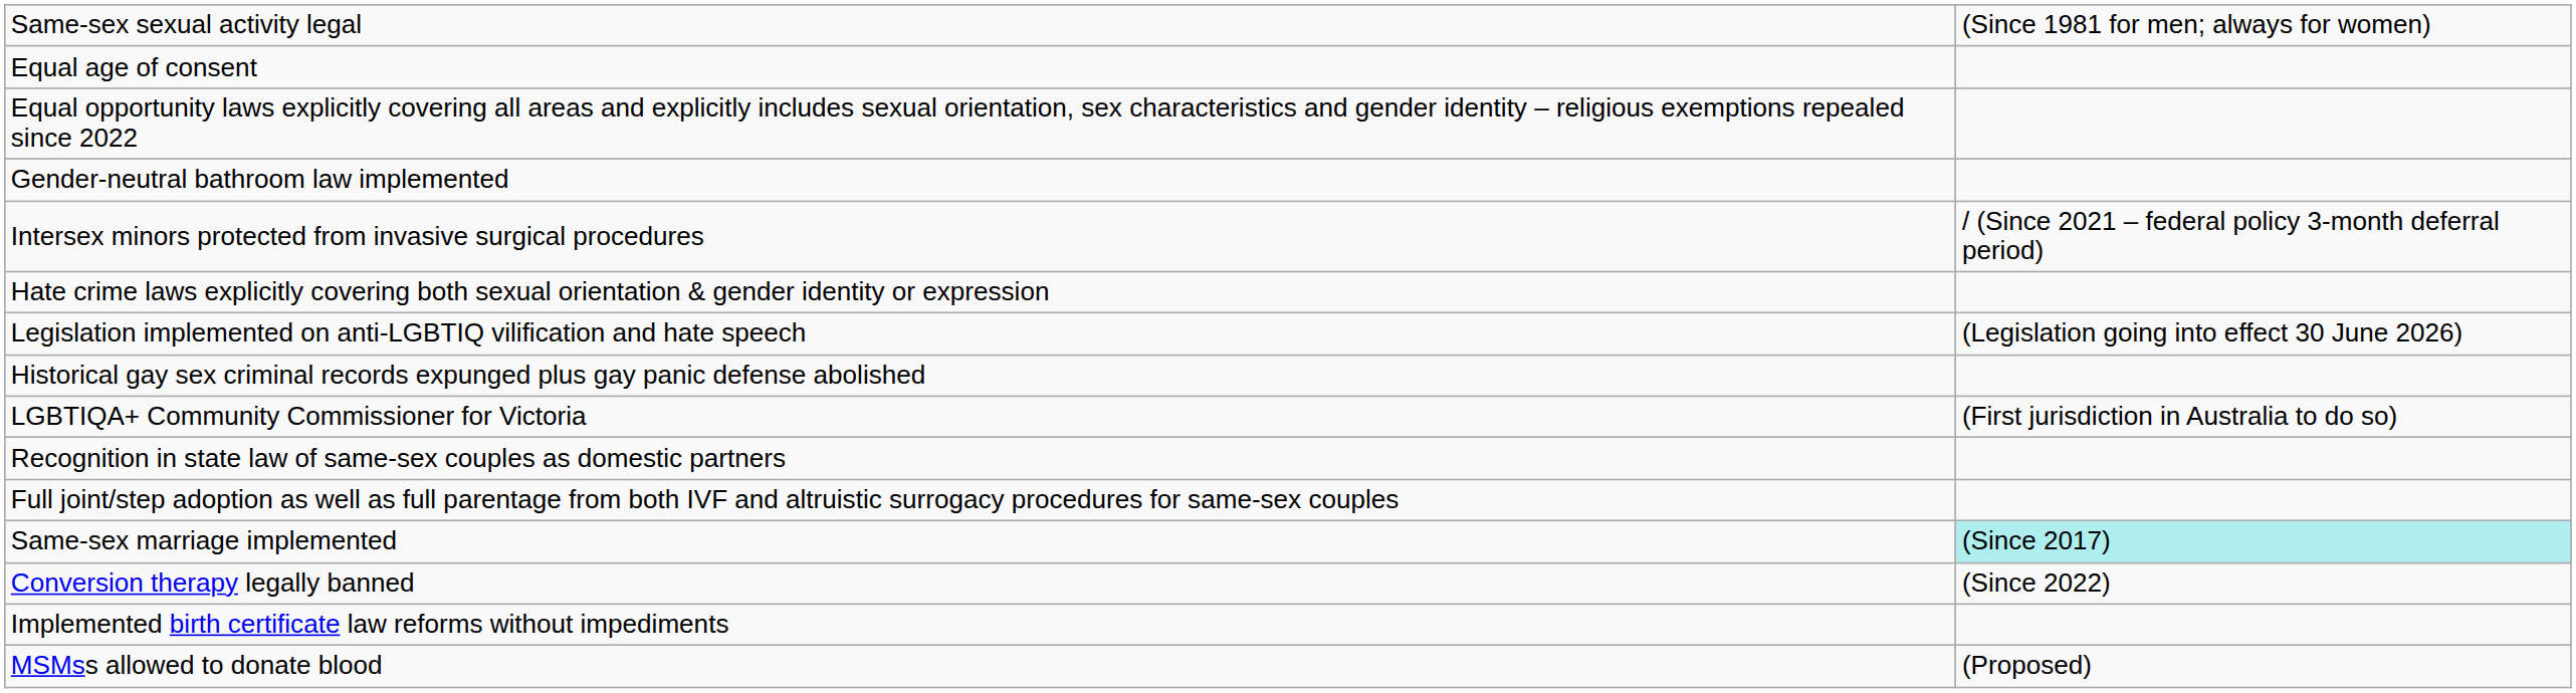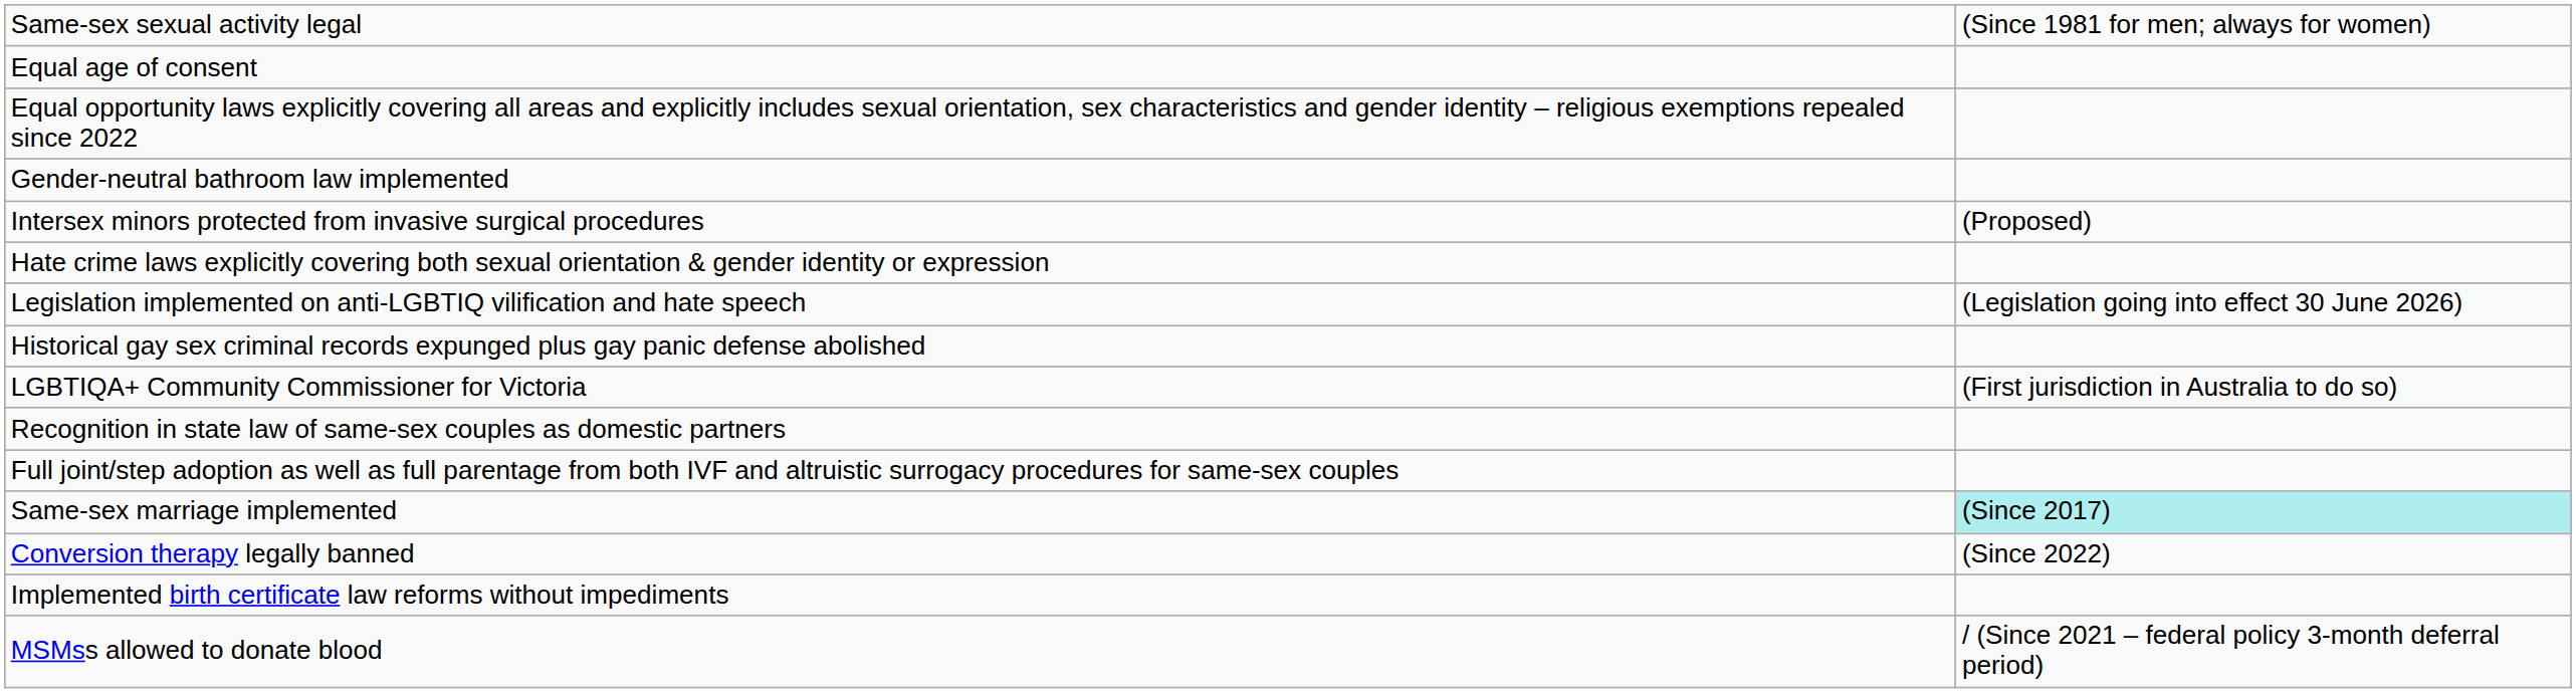Intersex minors protected from invasive surgical procedures | column 2: / (Since 2021 – federal policy 3-month deferral period) -> (Proposed)
MSMss allowed to donate blood | column 2: (Proposed) -> / (Since 2021 – federal policy 3-month deferral period)
